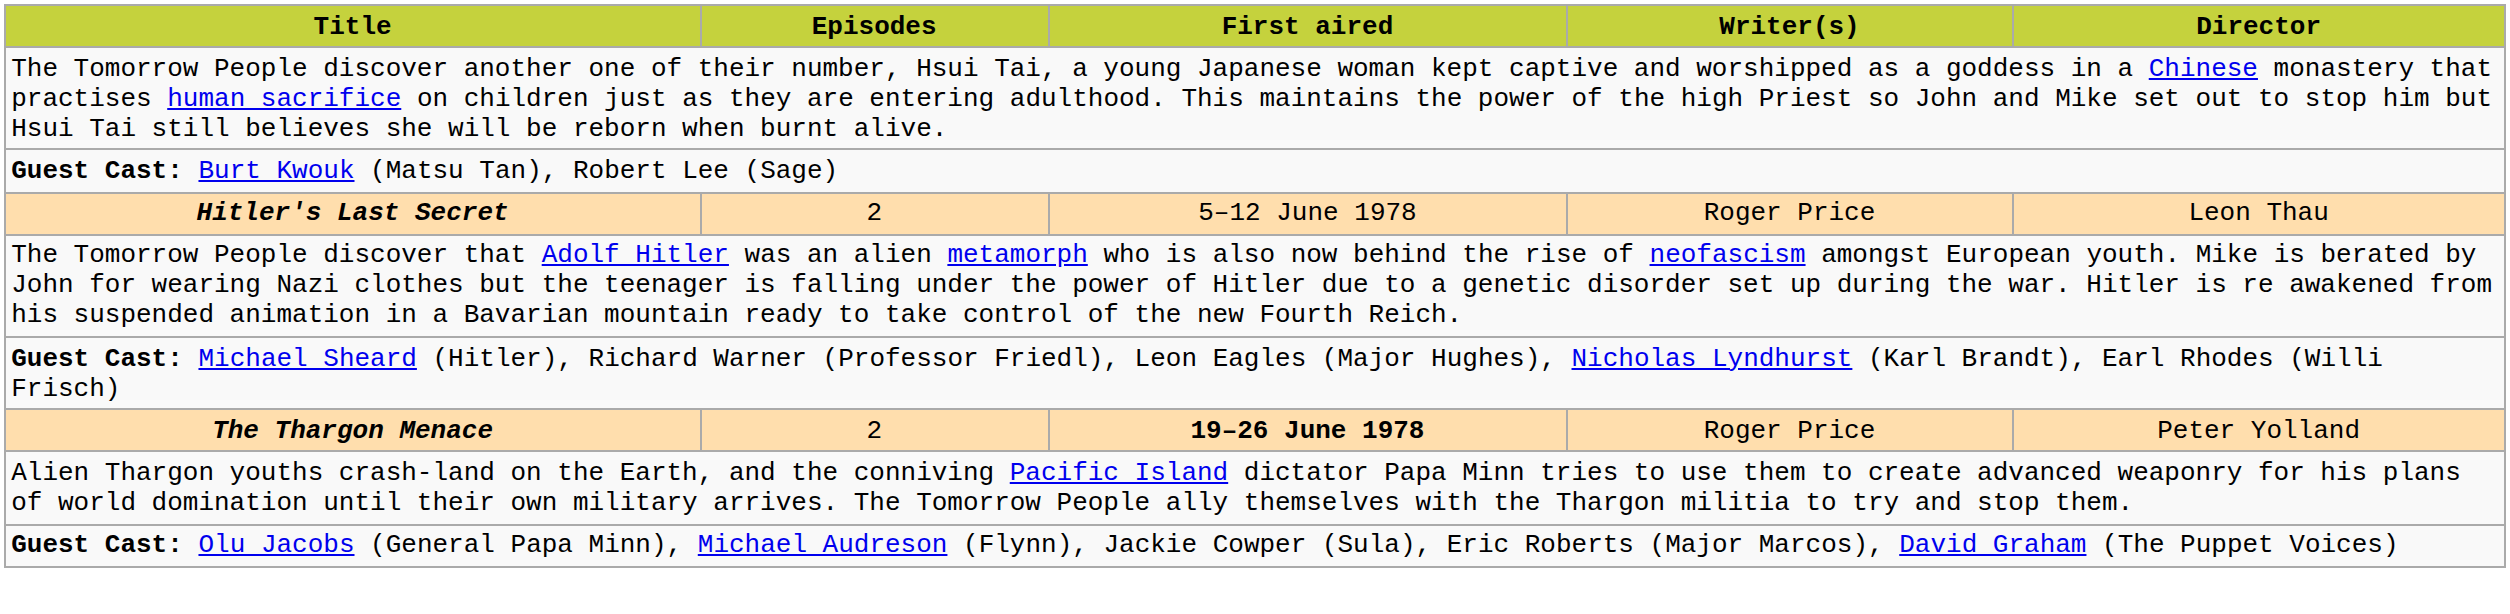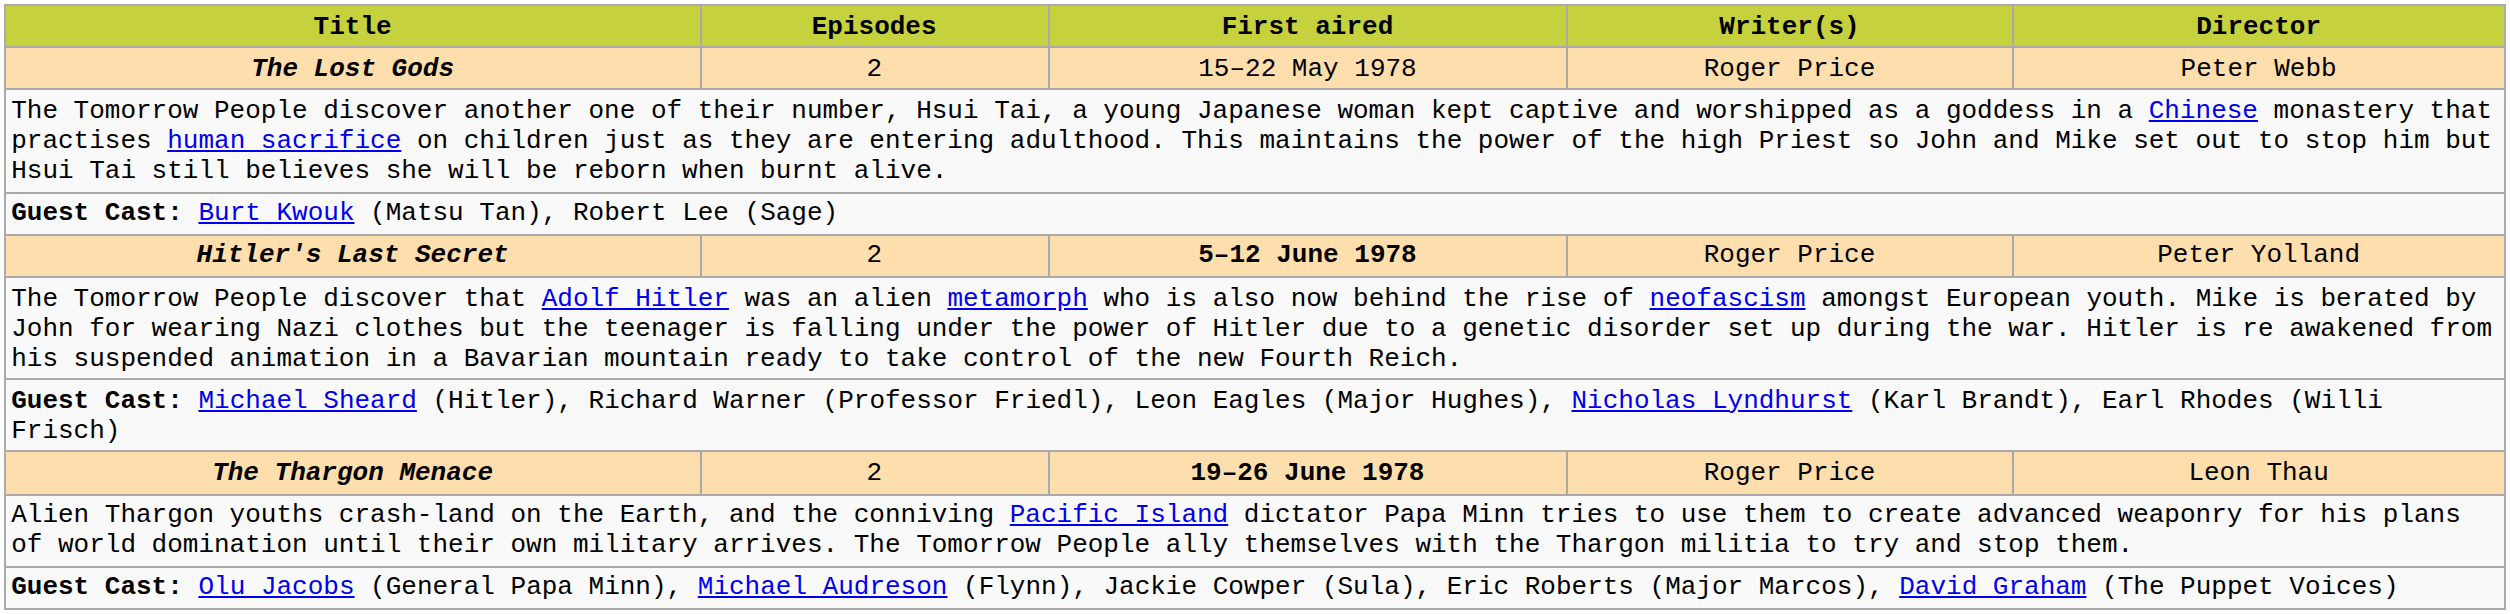+ row: The Lost Gods | 2 | 15–22 May 1978 | Roger Price | Peter Webb
Hitler's Last Secret | First aired: normal -> bold
Hitler's Last Secret | Director: Leon Thau -> Peter Yolland
The Thargon Menace | Director: Peter Yolland -> Leon Thau
